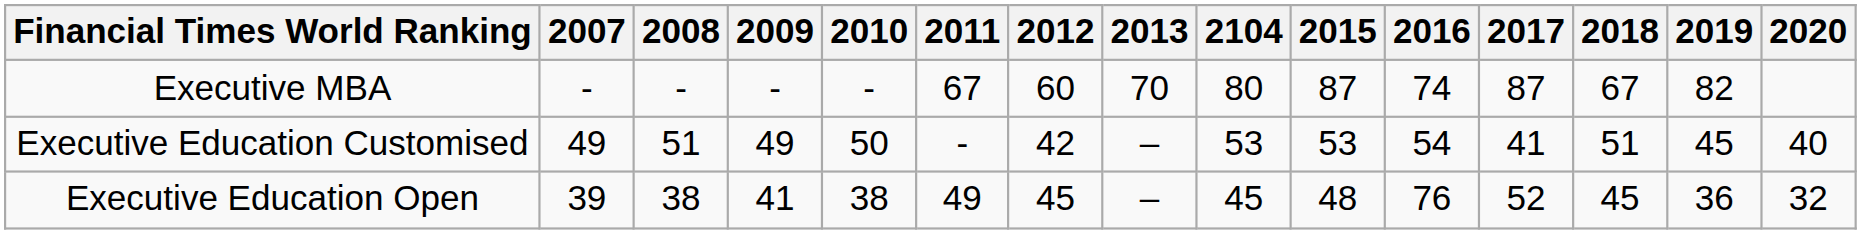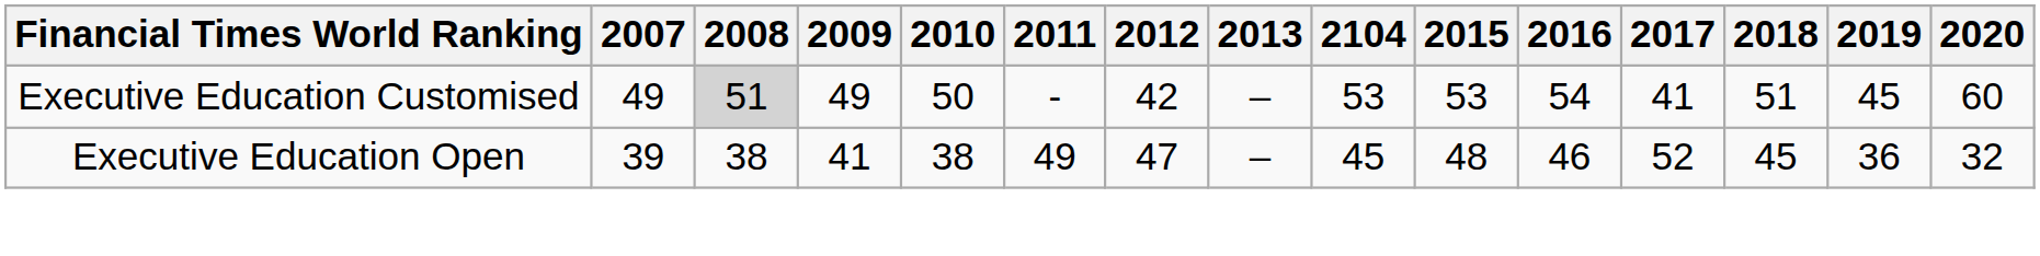- row: Executive MBA | - | - | - | - | 67 | 60 | 70 | 80 | 87 | 74 | 87 | 67 | 82
Executive Education Customised | 2008: no background -> lightgrey background
Executive Education Customised | 2020: 40 -> 60
Executive Education Open | 2012: 45 -> 47
Executive Education Open | 2016: 76 -> 46
